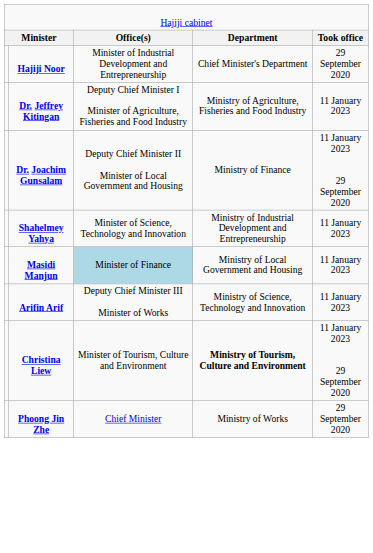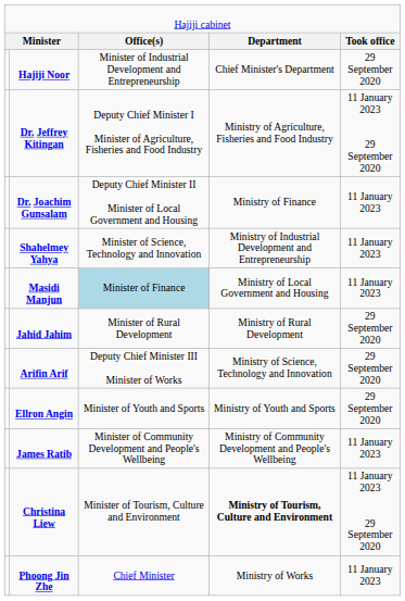Dr. Jeffrey Kitingan | column 5: 11 January 2023 -> 11 January 2023 29 September 2020
Dr. Joachim Gunsalam | column 5: 11 January 2023 29 September 2020 -> 11 January 2023
+ row: Jahid Jahim | Minister of Rural Development | Ministry of Rural Development | 29 September 2020
Arifin Arif | column 5: 11 January 2023 -> 29 September 2020
+ row: Ellron Angin | Minister of Youth and Sports | Ministry of Youth and Sports | 29 September 2020
+ row: James Ratib | Minister of Community Development and People's Wellbeing | Ministry of Community Development and People's Wellbeing | 11 January 2023
Phoong Jin Zhe | column 5: 29 September 2020 -> 11 January 2023
